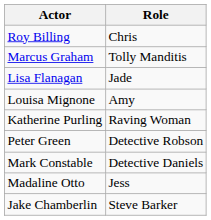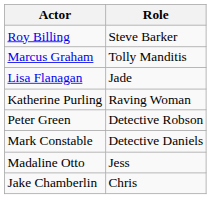Roy Billing | Role: Chris -> Steve Barker
- row: Louisa Mignone | Amy
Jake Chamberlin | Role: Steve Barker -> Chris
